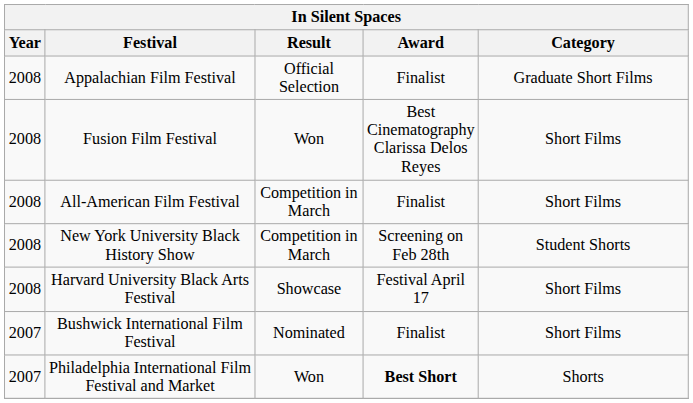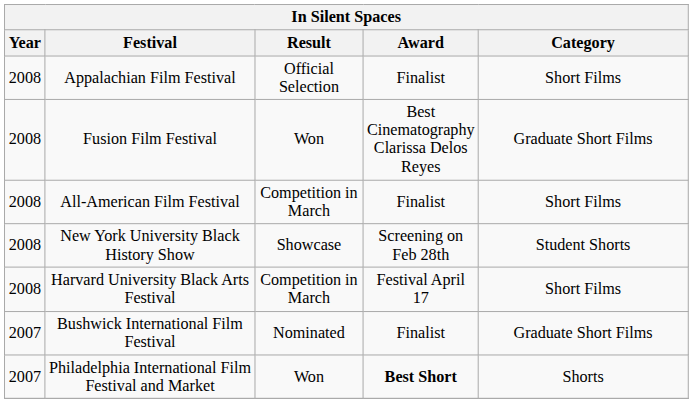Appalachian Film Festival | Category: Graduate Short Films -> Short Films
Fusion Film Festival | Category: Short Films -> Graduate Short Films
New York University Black History Show | Result: Competition in March -> Showcase
Harvard University Black Arts Festival | Result: Showcase -> Competition in March
Bushwick International Film Festival | Category: Short Films -> Graduate Short Films
